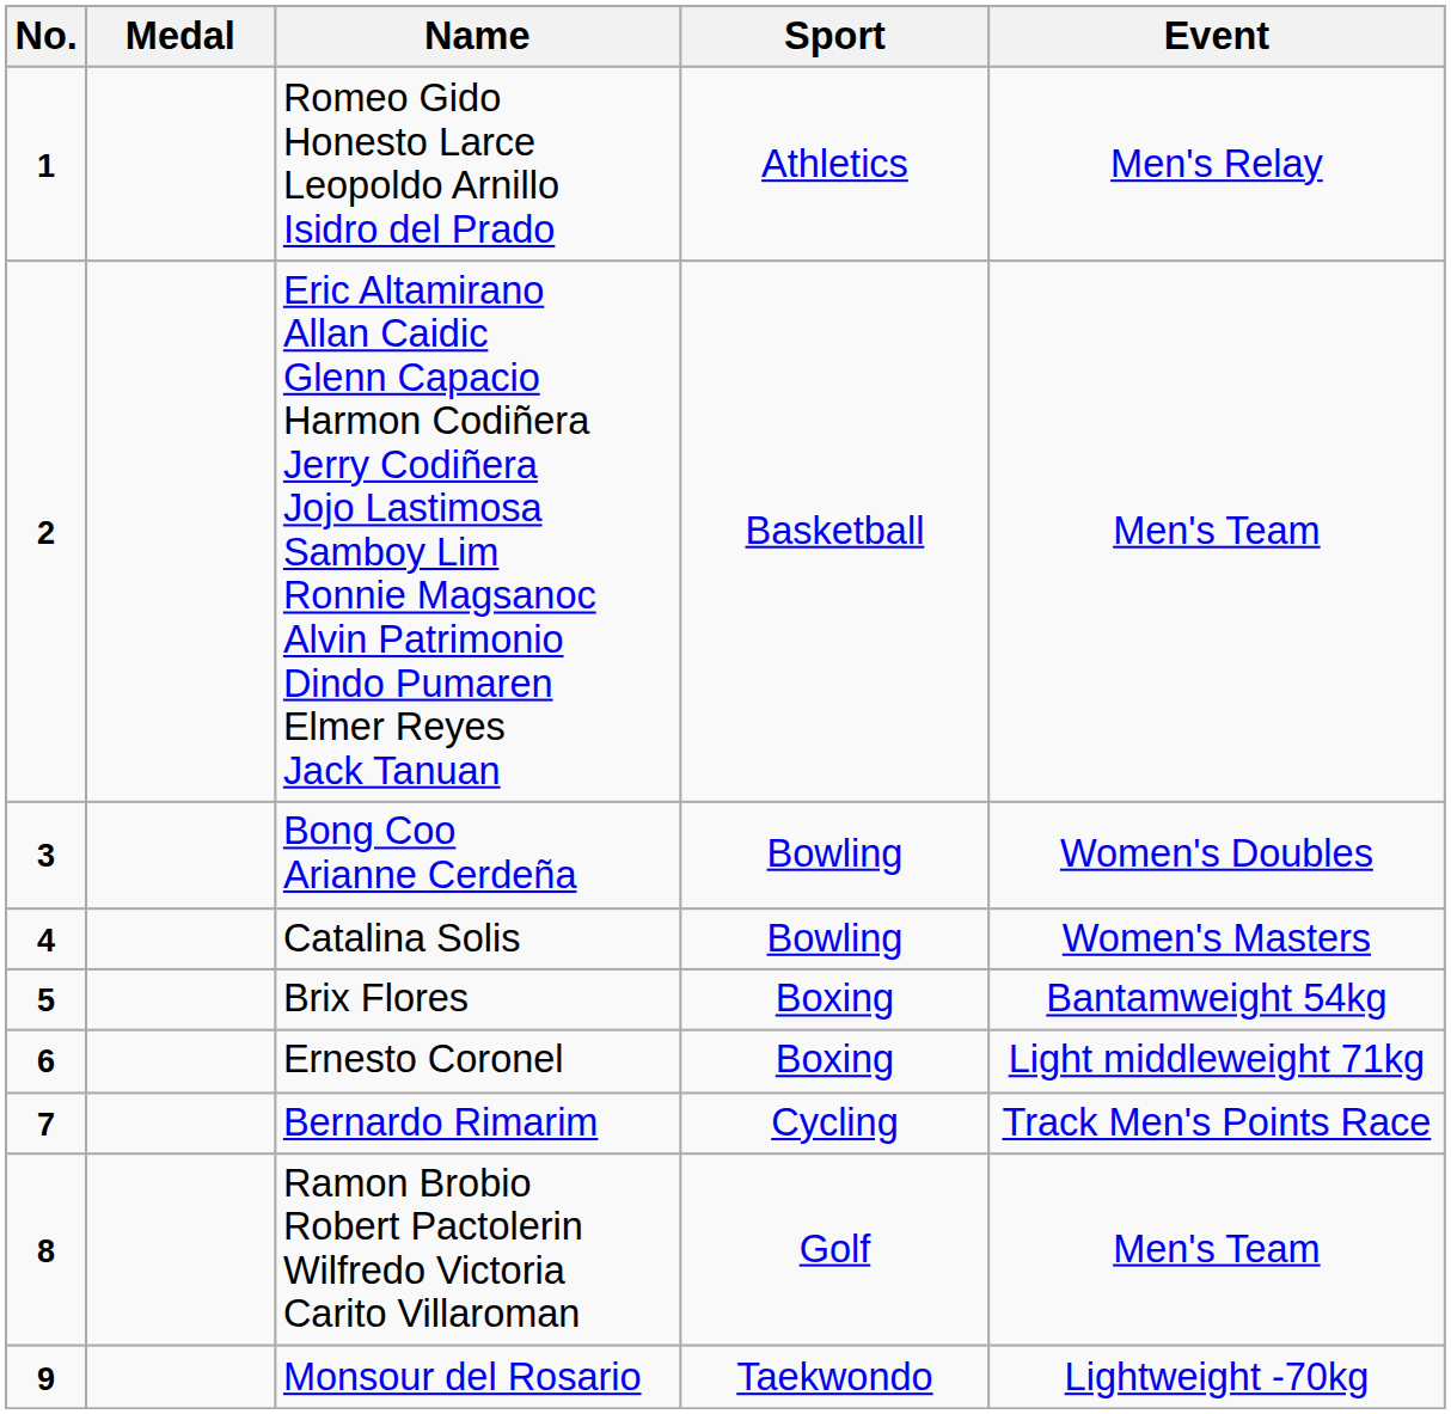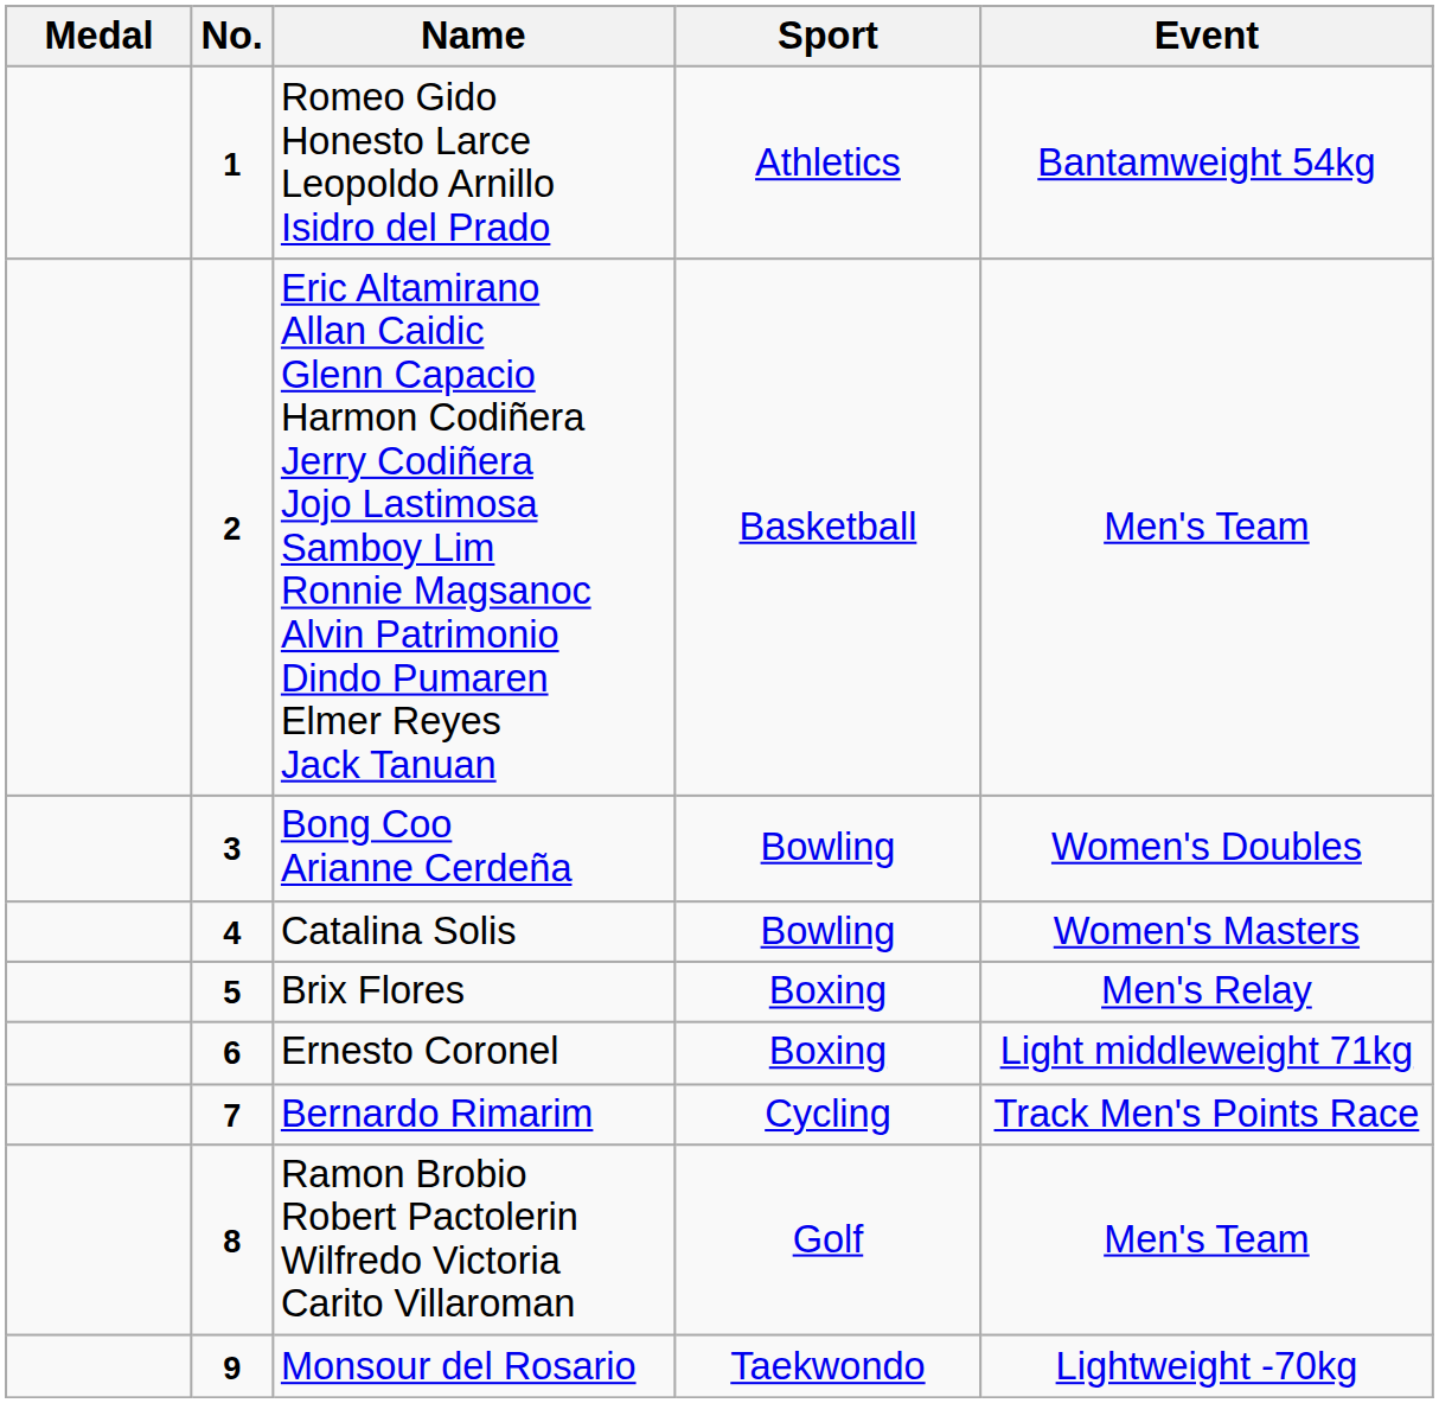columns swapped: No. <-> Medal
Romeo Gido Honesto Larce Leopoldo Arnillo Isidro del Prado | Event: Men's Relay -> Bantamweight 54kg
Brix Flores | Event: Bantamweight 54kg -> Men's Relay
